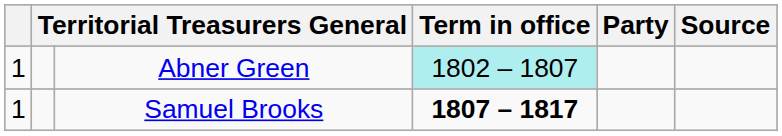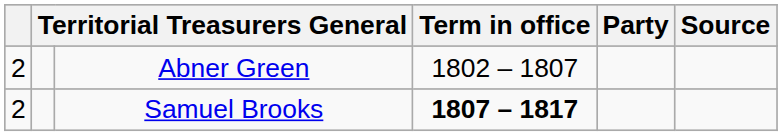Abner Green | column 1: 1 -> 2
Abner Green | Term in office: paleturquoise background -> no background
Samuel Brooks | column 1: 1 -> 2
